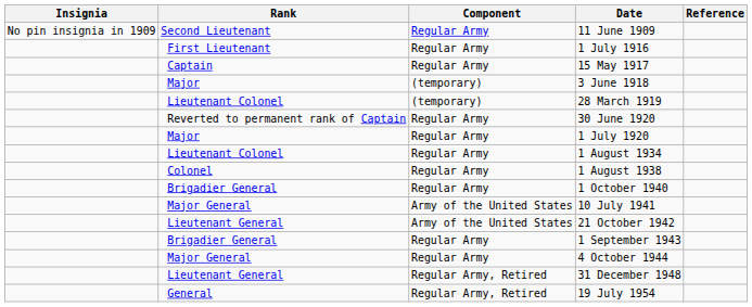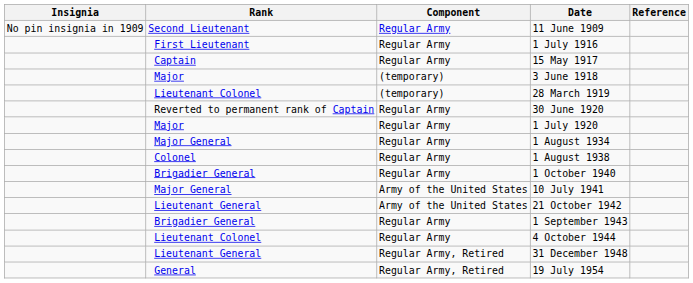1 August 1934 | Rank: Lieutenant Colonel -> Major General
4 October 1944 | Rank: Major General -> Lieutenant Colonel
